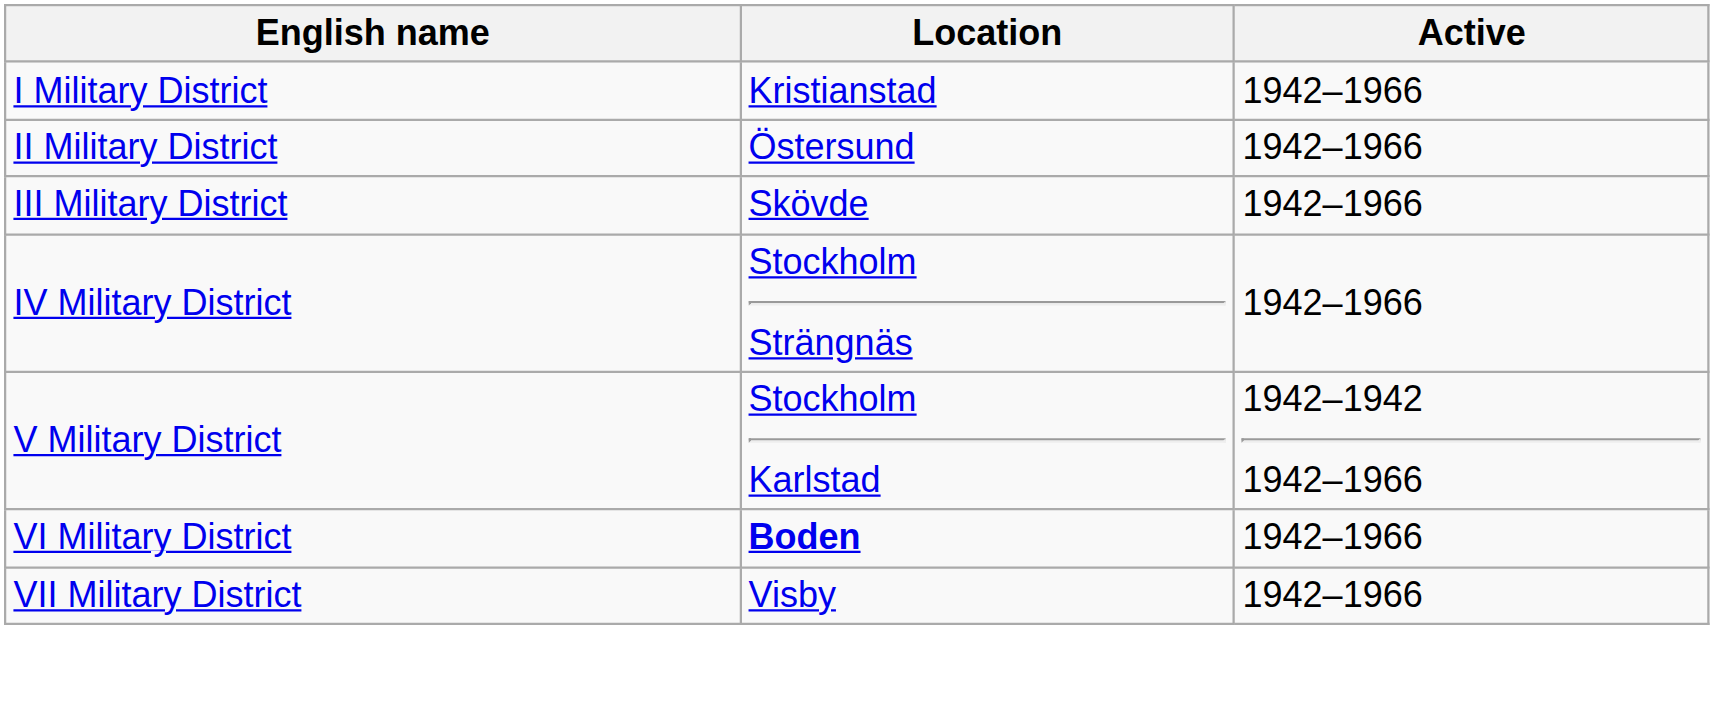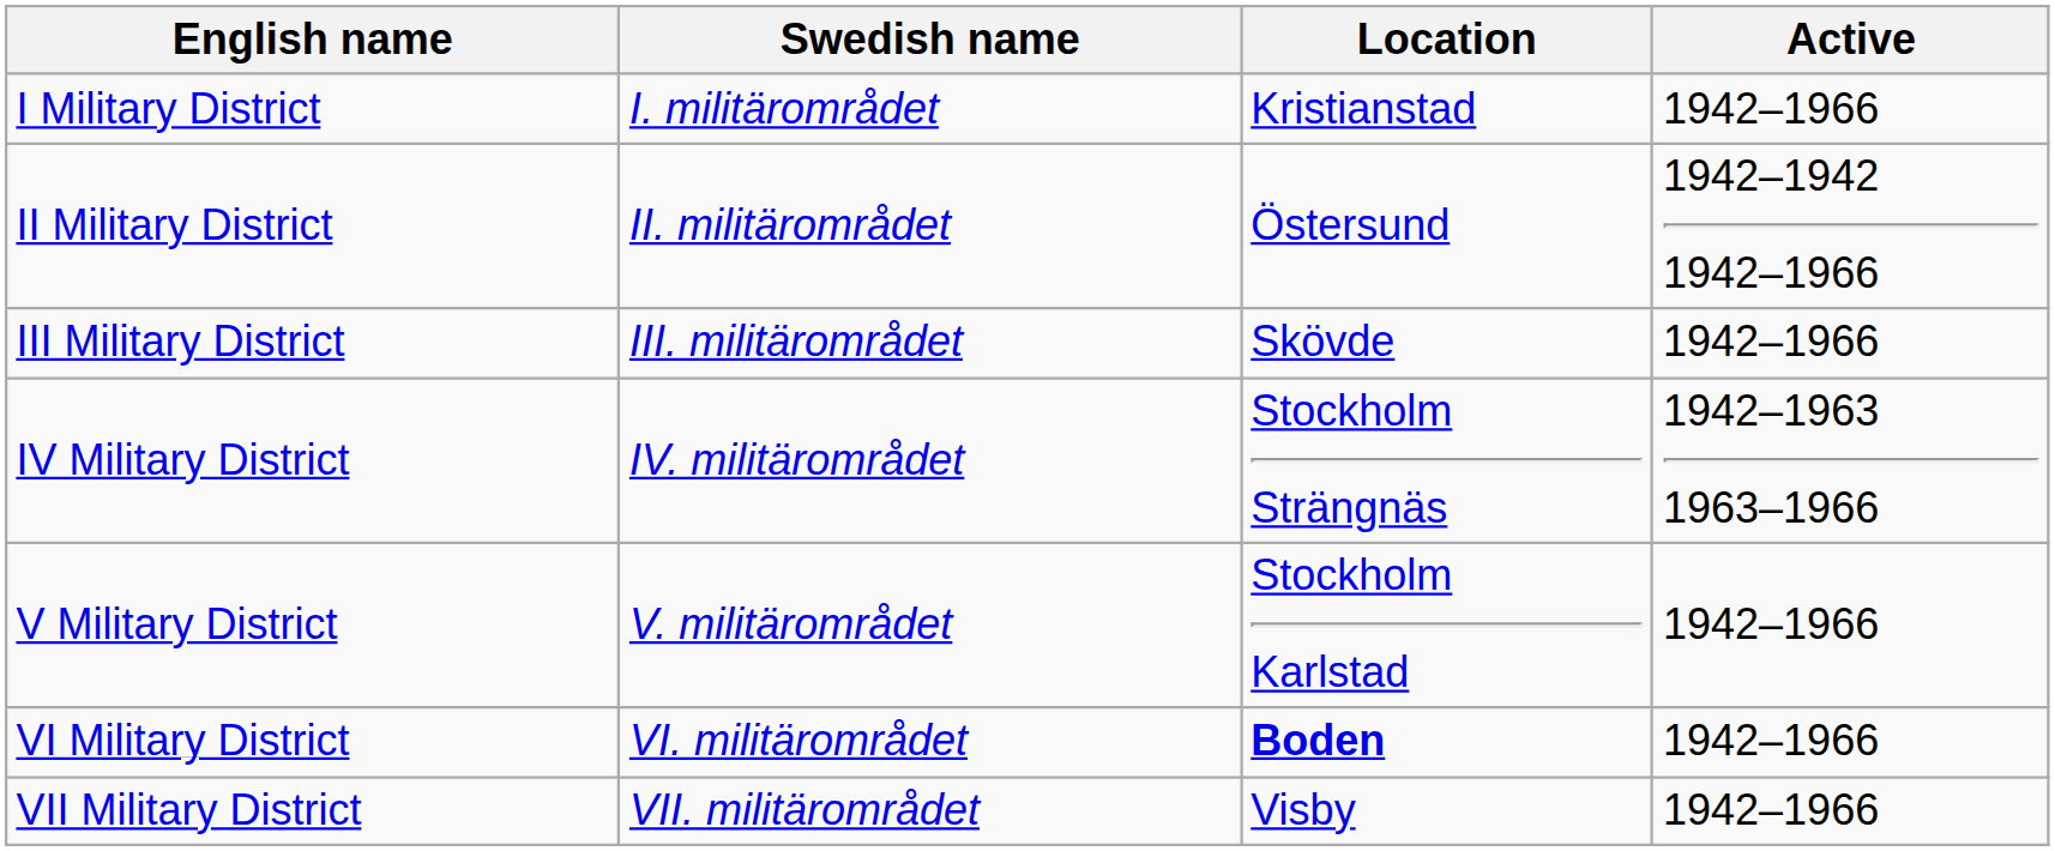+ column: Swedish name | I. militärområdet | II. militärområdet | III. militärområdet | IV. militärområdet | V. militärområdet | VI. militärområdet | VII. militärområdet
II Military District | Active: 1942–1966 -> 1942–1942 1942–1966
IV Military District | Active: 1942–1966 -> 1942–1963 1963–1966
V Military District | Active: 1942–1942 1942–1966 -> 1942–1966
